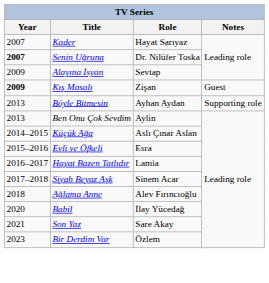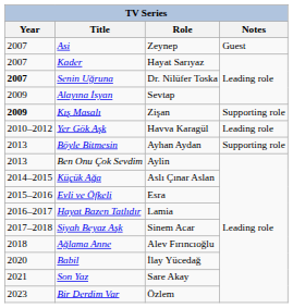+ row: 2007 | Asi | Zeynep | Guest
Kış Masalı | Notes: Guest -> Supporting role
+ row: 2010–2012 | Yer Gök Aşk | Havva Karagül | Leading role
